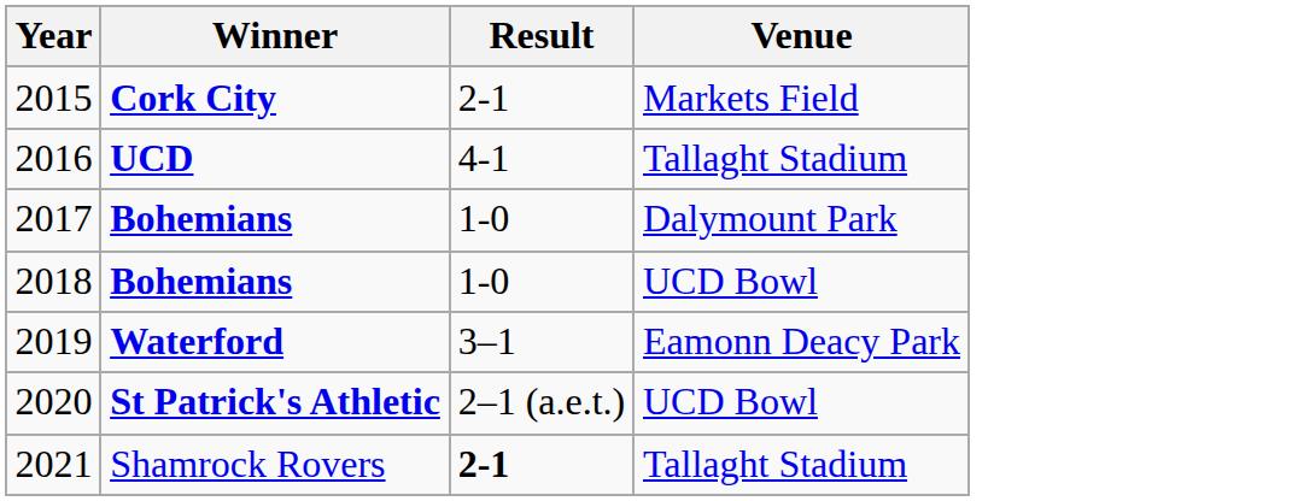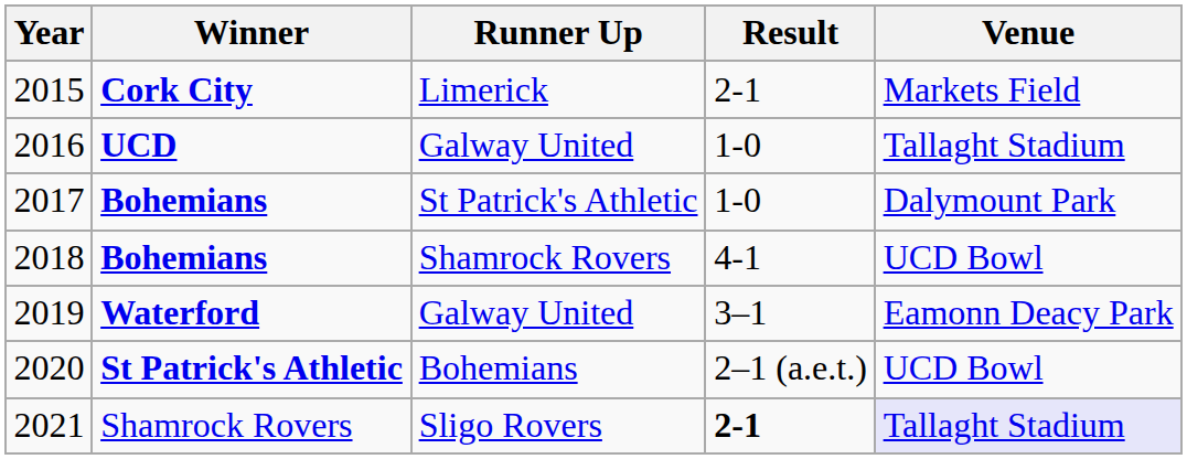+ column: Runner Up | Limerick | Galway United | St Patrick's Athletic | Shamrock Rovers | Galway United | Bohemians | Sligo Rovers
2016 | Result: 4-1 -> 1-0
2018 | Result: 1-0 -> 4-1
2021 | Venue: no background -> lavender background
